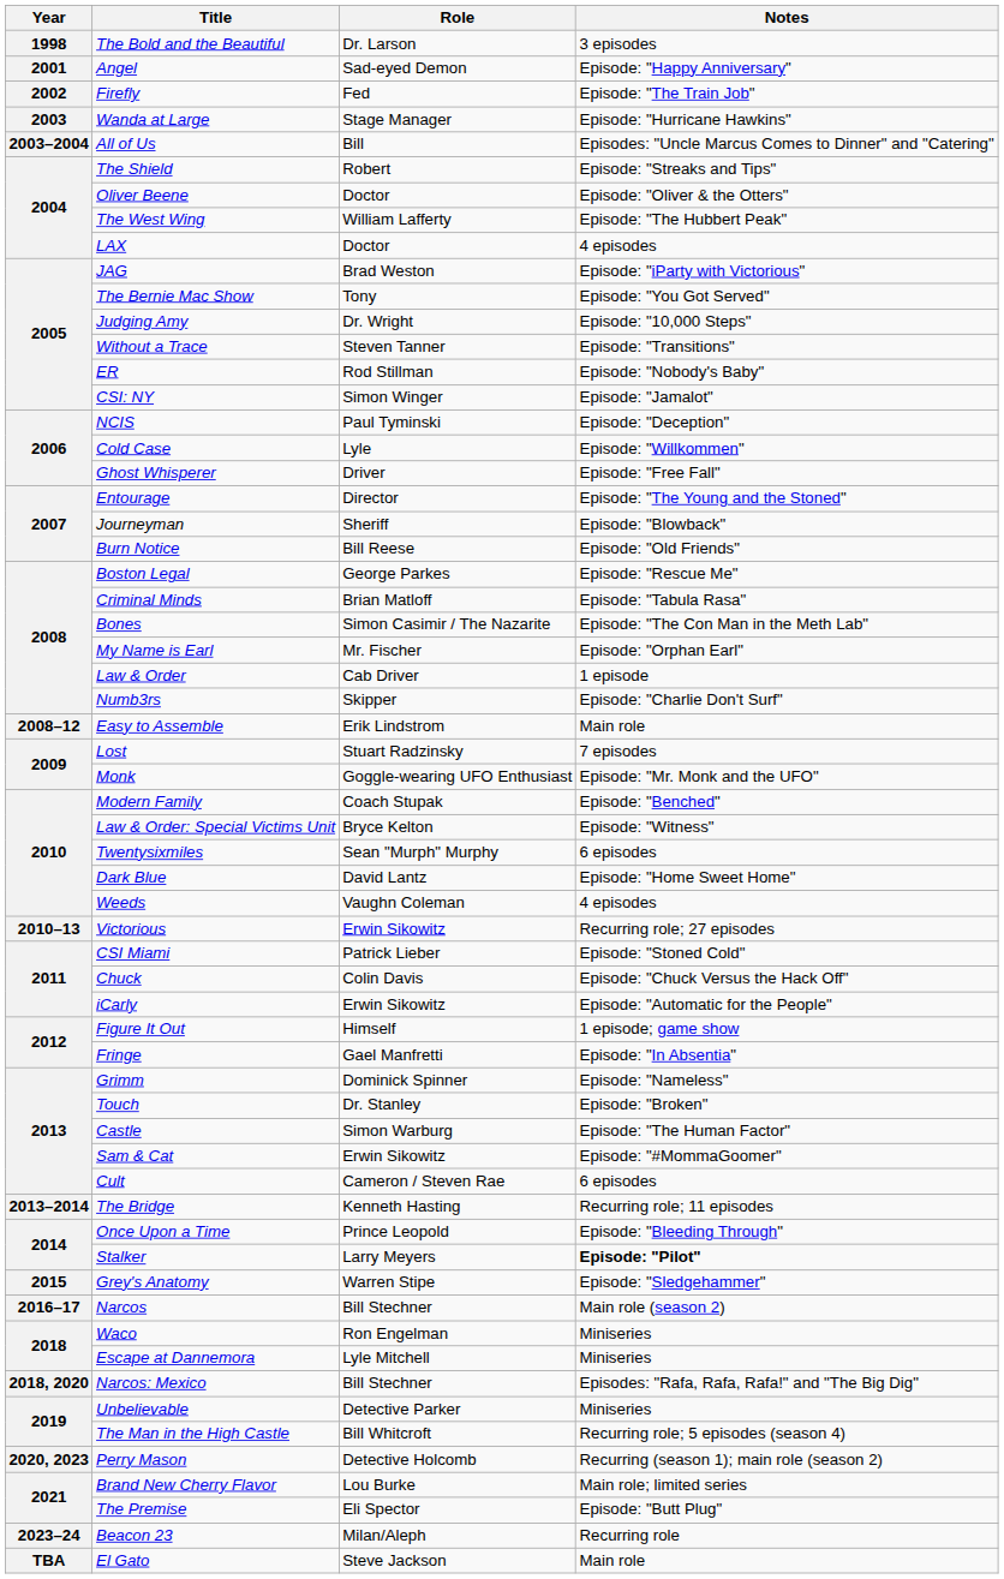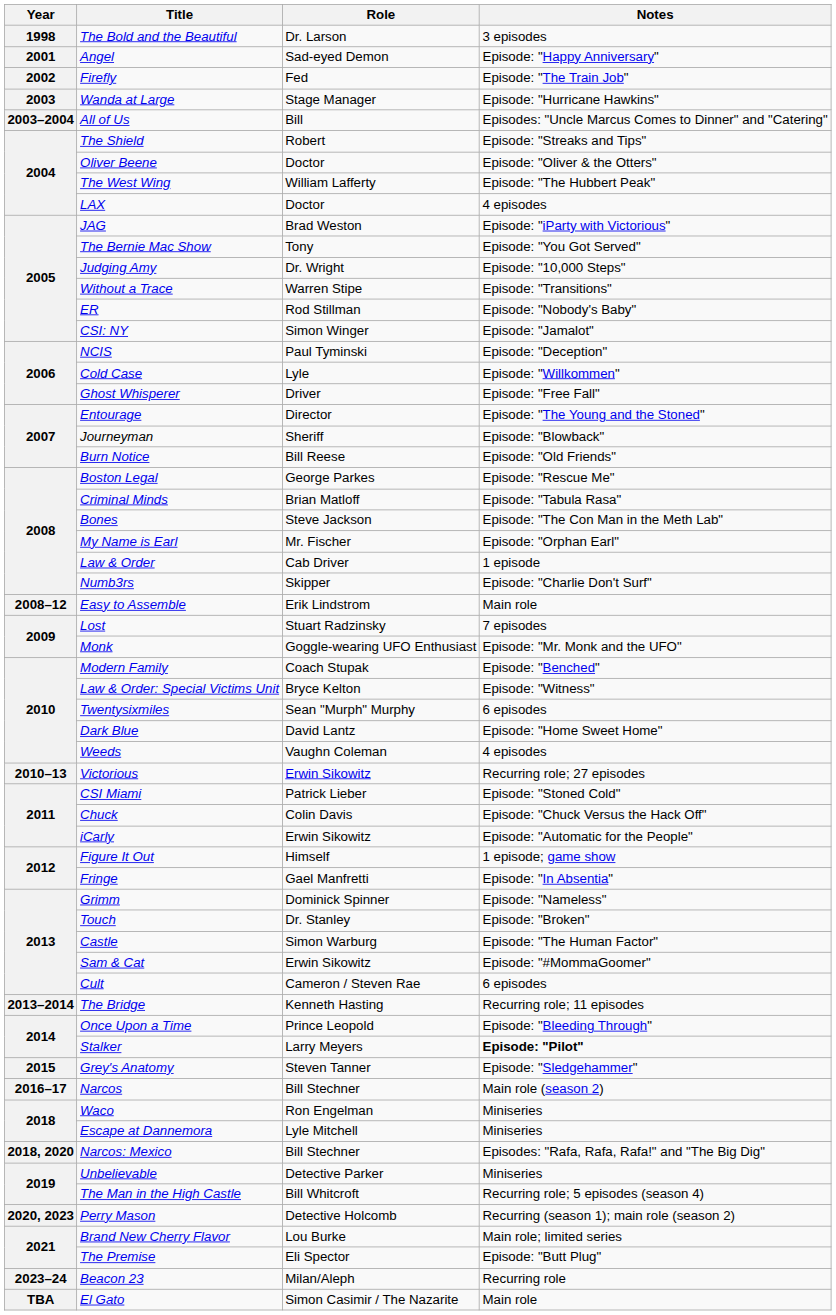Without a Trace | Role: Steven Tanner -> Warren Stipe
Bones | Role: Simon Casimir / The Nazarite -> Steve Jackson
Grey's Anatomy | Role: Warren Stipe -> Steven Tanner
El Gato | Role: Steve Jackson -> Simon Casimir / The Nazarite
